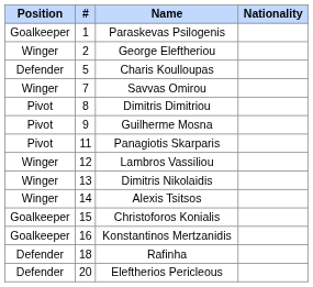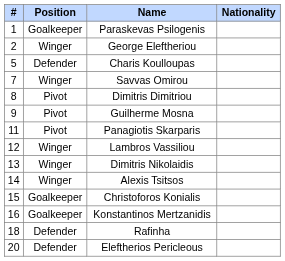columns swapped: # <-> Position
